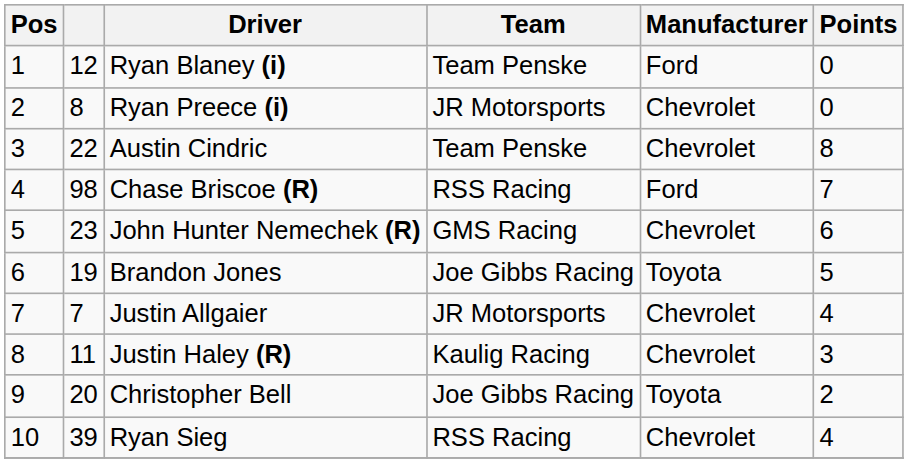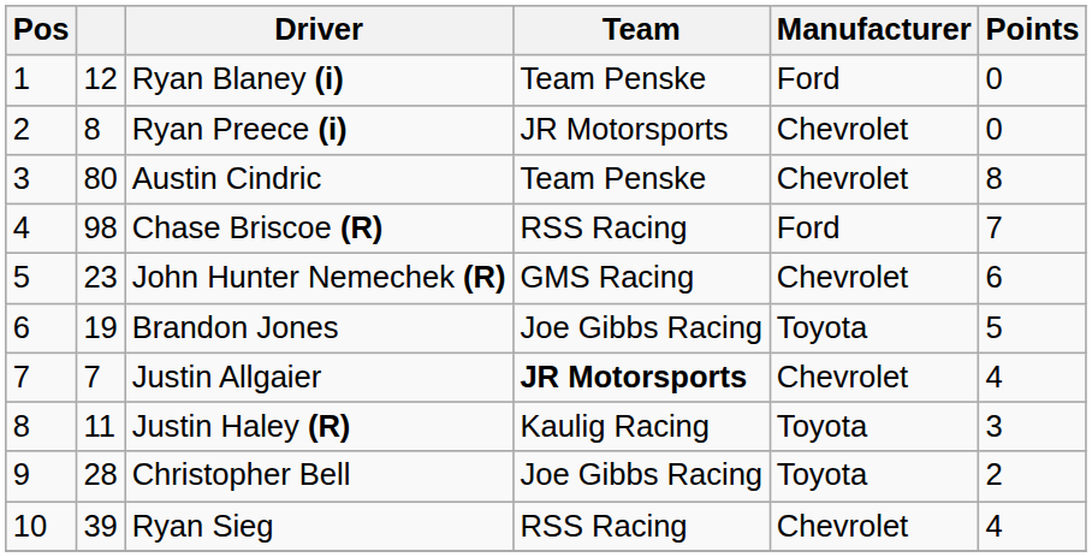Austin Cindric | column 2: 22 -> 80
Justin Allgaier | Team: normal -> bold
Justin Haley (R) | Manufacturer: Chevrolet -> Toyota
Christopher Bell | column 2: 20 -> 28
